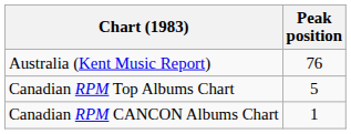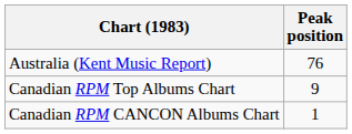Canadian RPM Top Albums Chart | Peak position: 5 -> 9
